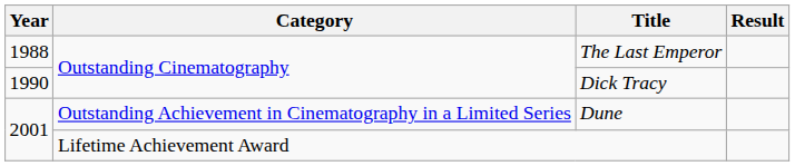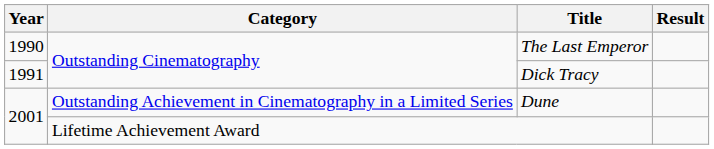The Last Emperor | Year: 1988 -> 1990
Dick Tracy | Year: 1990 -> 1991
